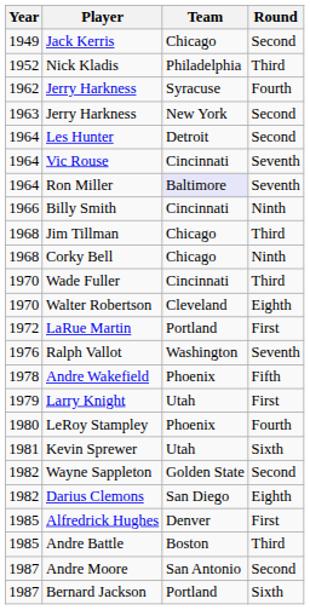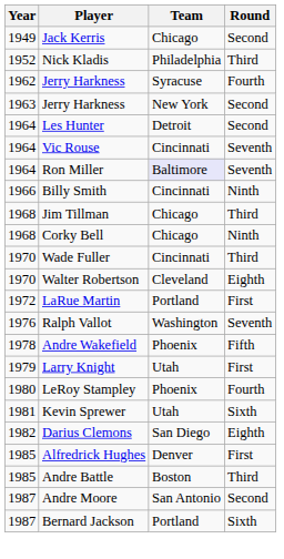- row: 1982 | Wayne Sappleton | Golden State | Second
